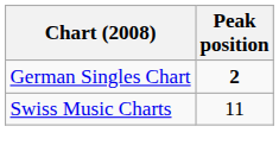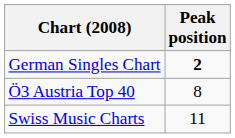+ row: Ö3 Austria Top 40 | 8
